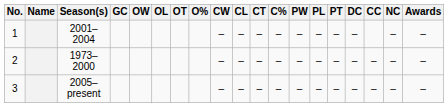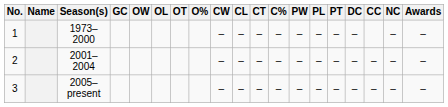1 | Season(s): 2001–2004 -> 1973–2000
2 | Season(s): 1973–2000 -> 2001–2004
